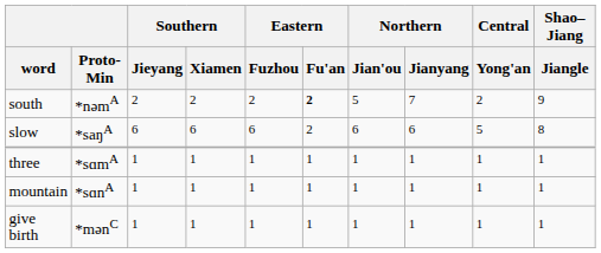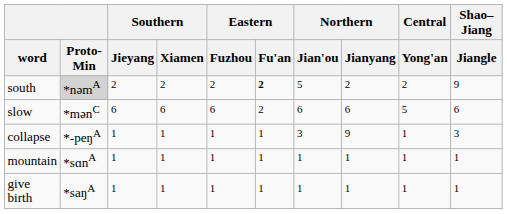south | Proto-Min: no background -> lightgrey background
south | Northern / Jianyang: 7 -> 2
slow | Proto-Min: *saŋA -> *mənC
slow | Shao–Jiang / Jiangle: 8 -> 6
+ row: collapse | *-peŋA | 1 | 1 | 1 | 1 | 3 | 9 | 1 | 3
- row: three | *sɑmA | 1 | 1 | 1 | 1 | 1 | 1 | 1 | 1
give birth | Proto-Min: *mənC -> *saŋA
